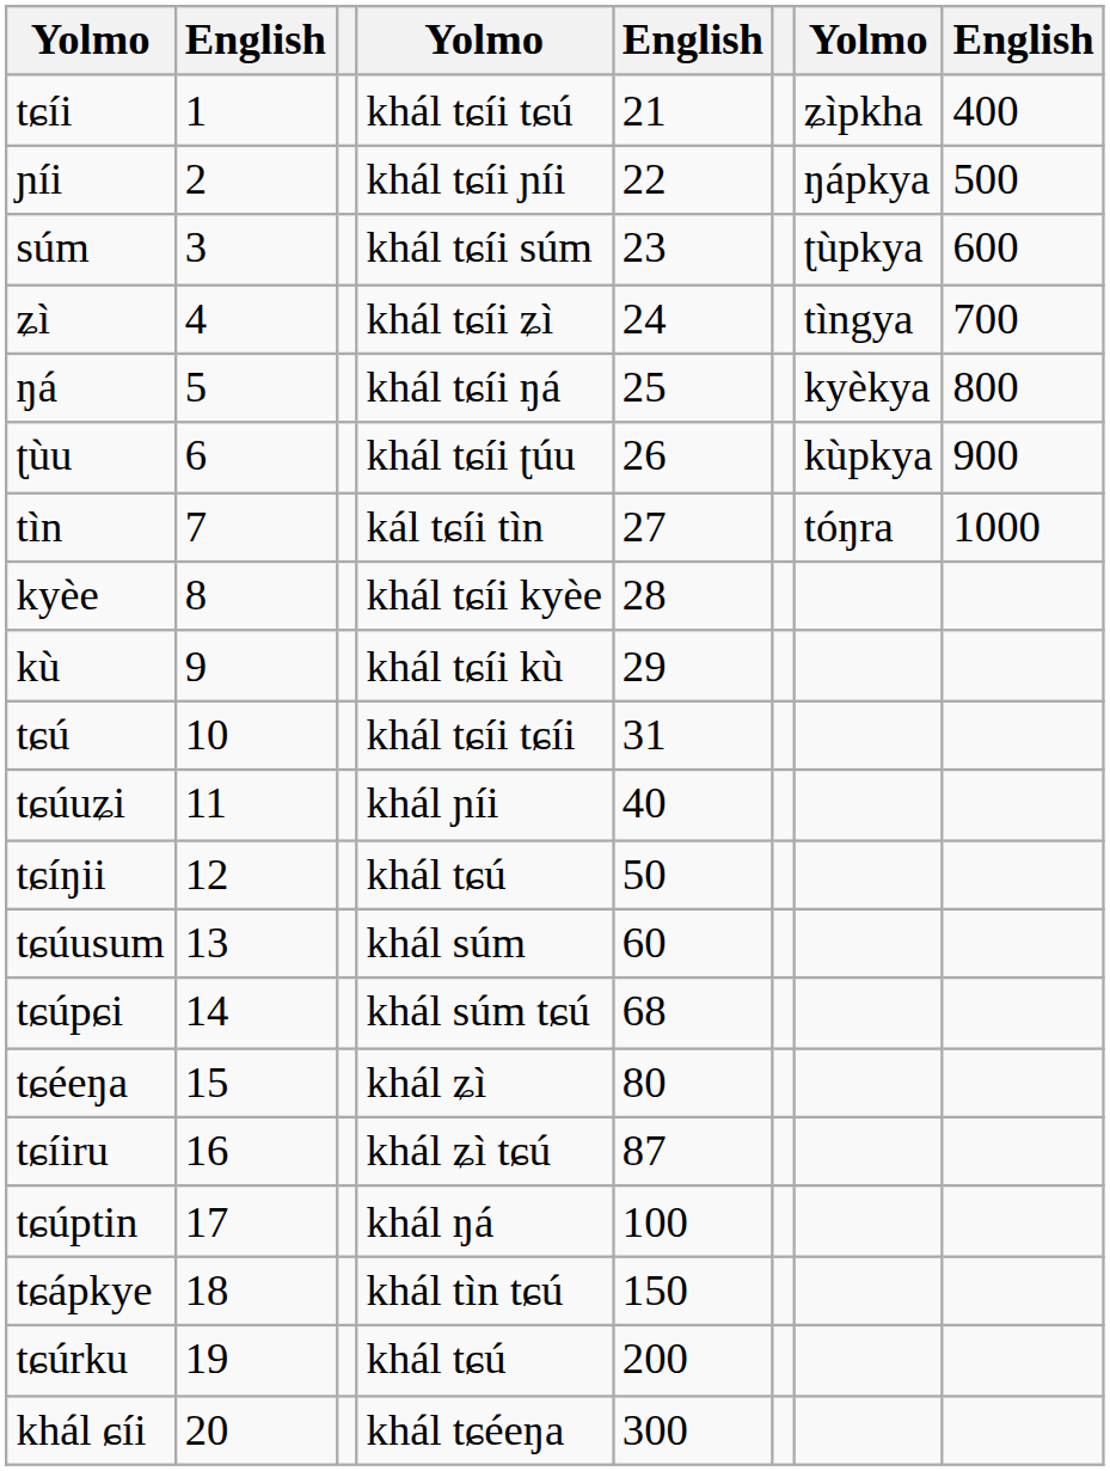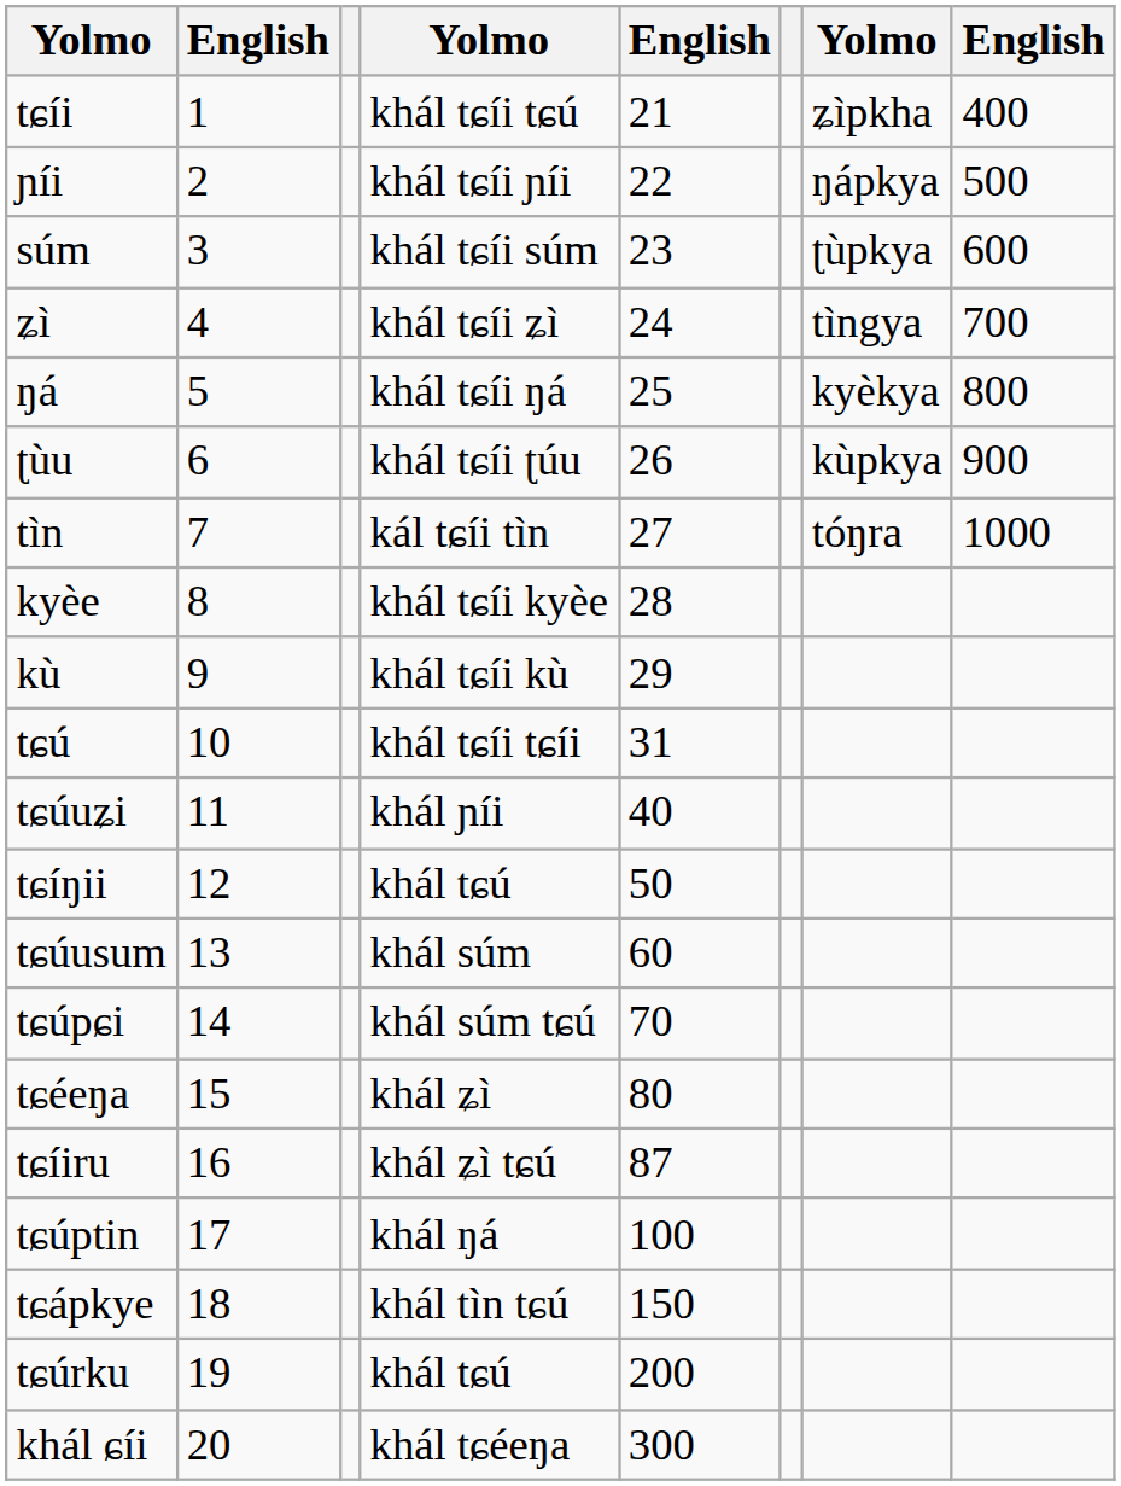tɕúpɕi | column 5: 68 -> 70
